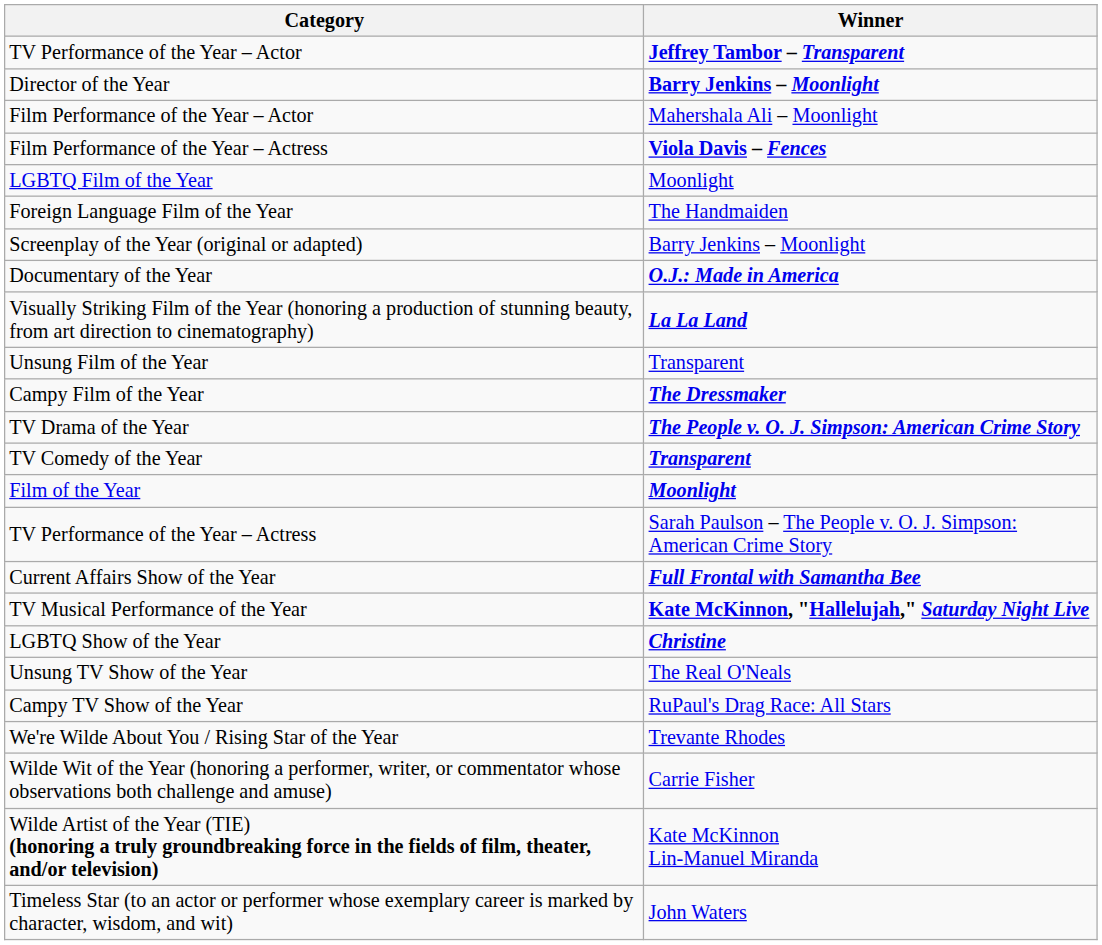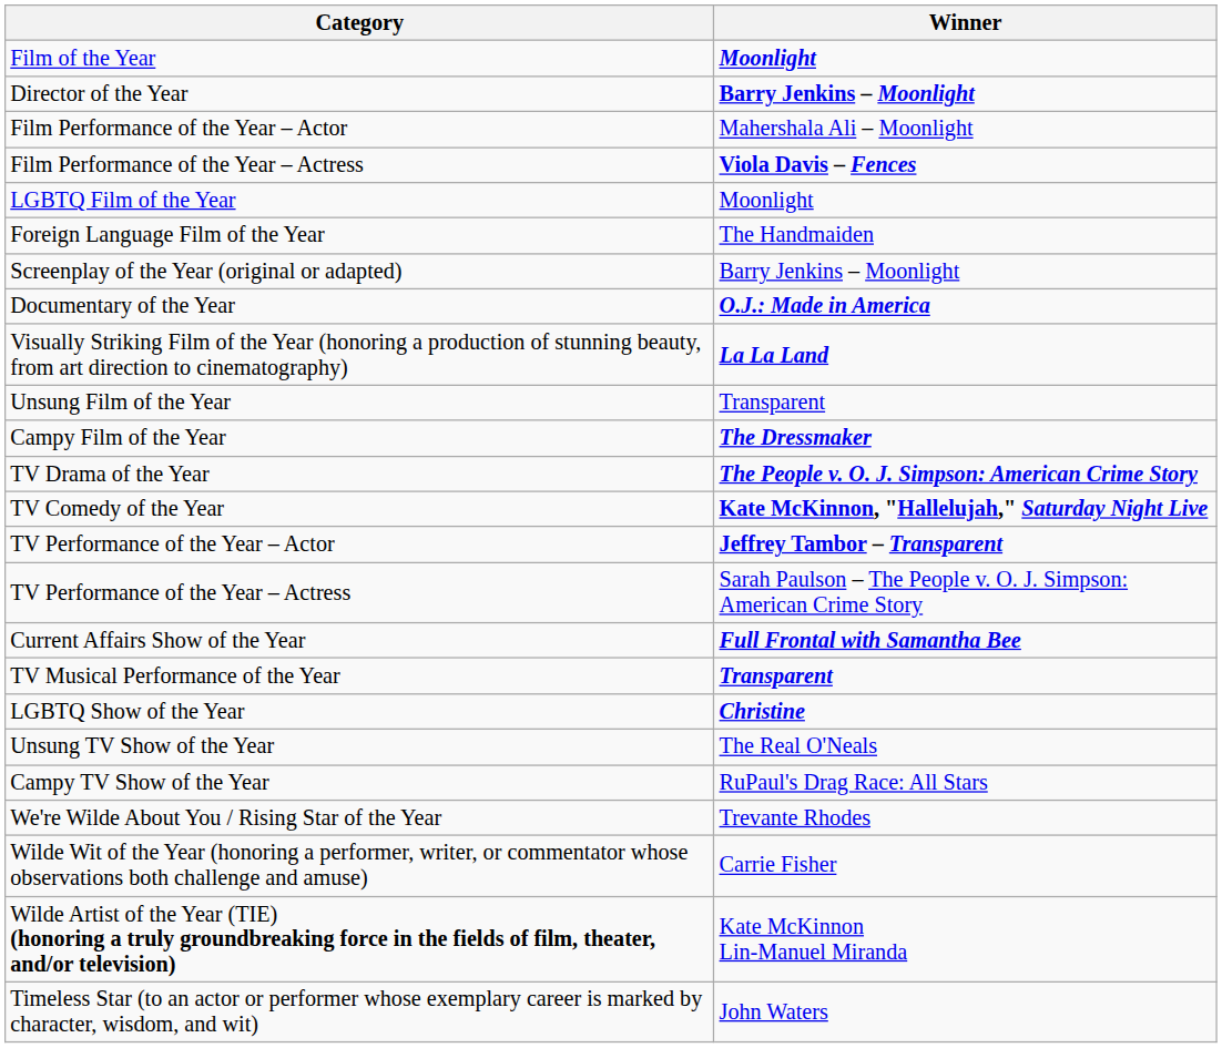rows swapped: Film of the Year <-> TV Performance of the Year – Actor
TV Comedy of the Year | Winner: Transparent -> Kate McKinnon, "Hallelujah," Saturday Night Live
TV Musical Performance of the Year | Winner: Kate McKinnon, "Hallelujah," Saturday Night Live -> Transparent
